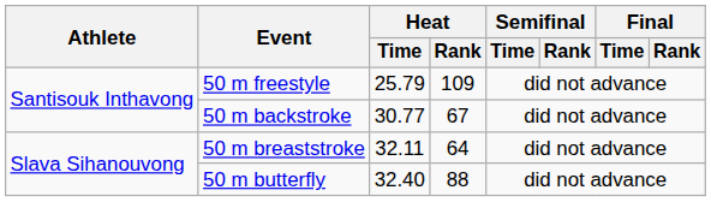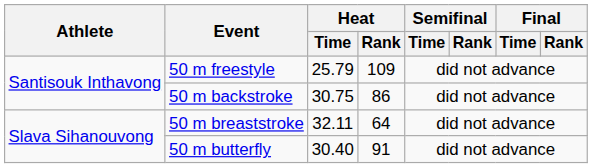50 m backstroke | Heat / Time: 30.77 -> 30.75
50 m backstroke | Heat / Rank: 67 -> 86
50 m butterfly | Heat / Time: 32.40 -> 30.40
50 m butterfly | Heat / Rank: 88 -> 91
